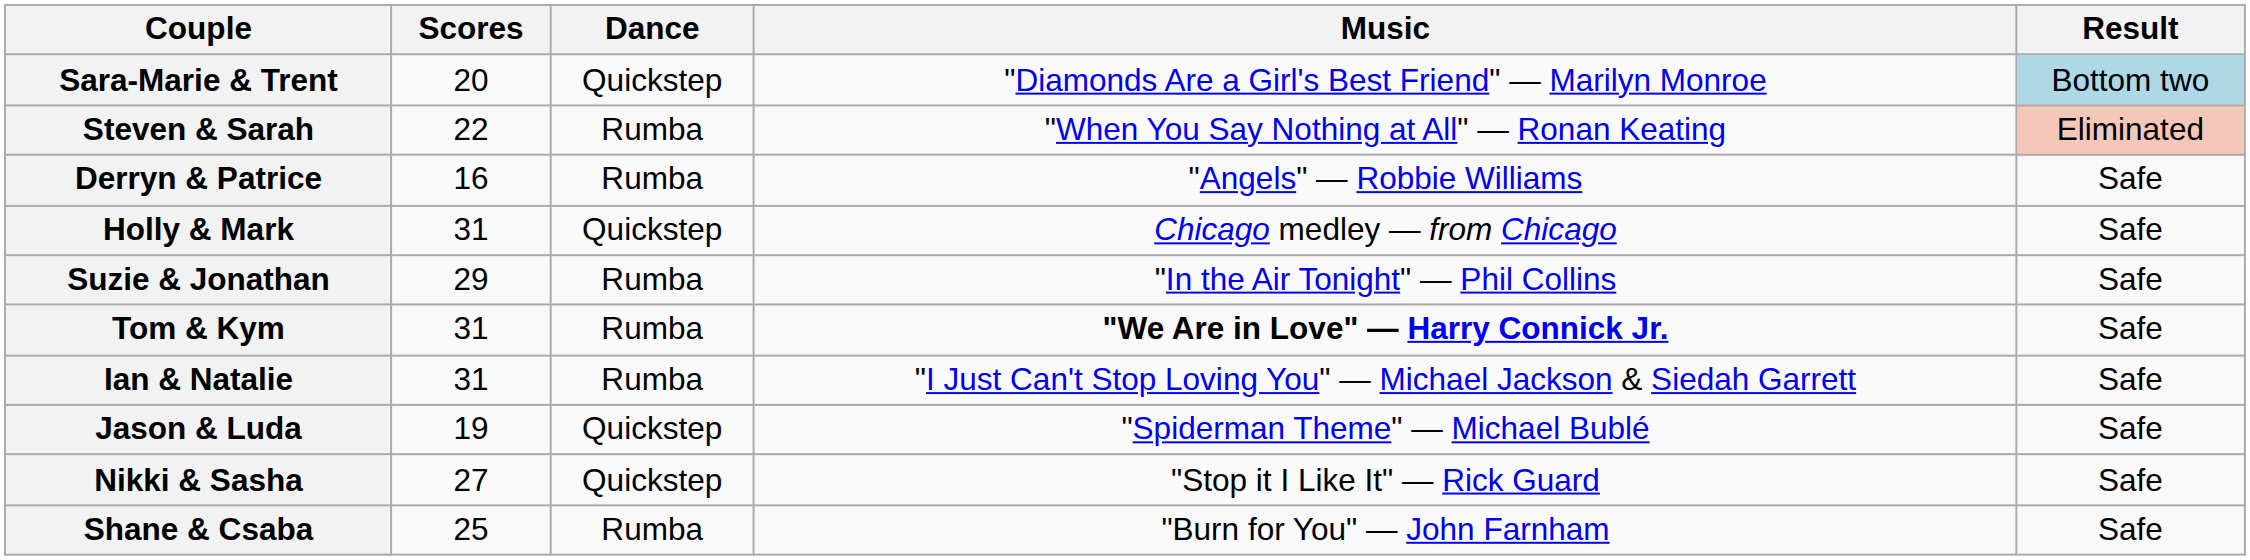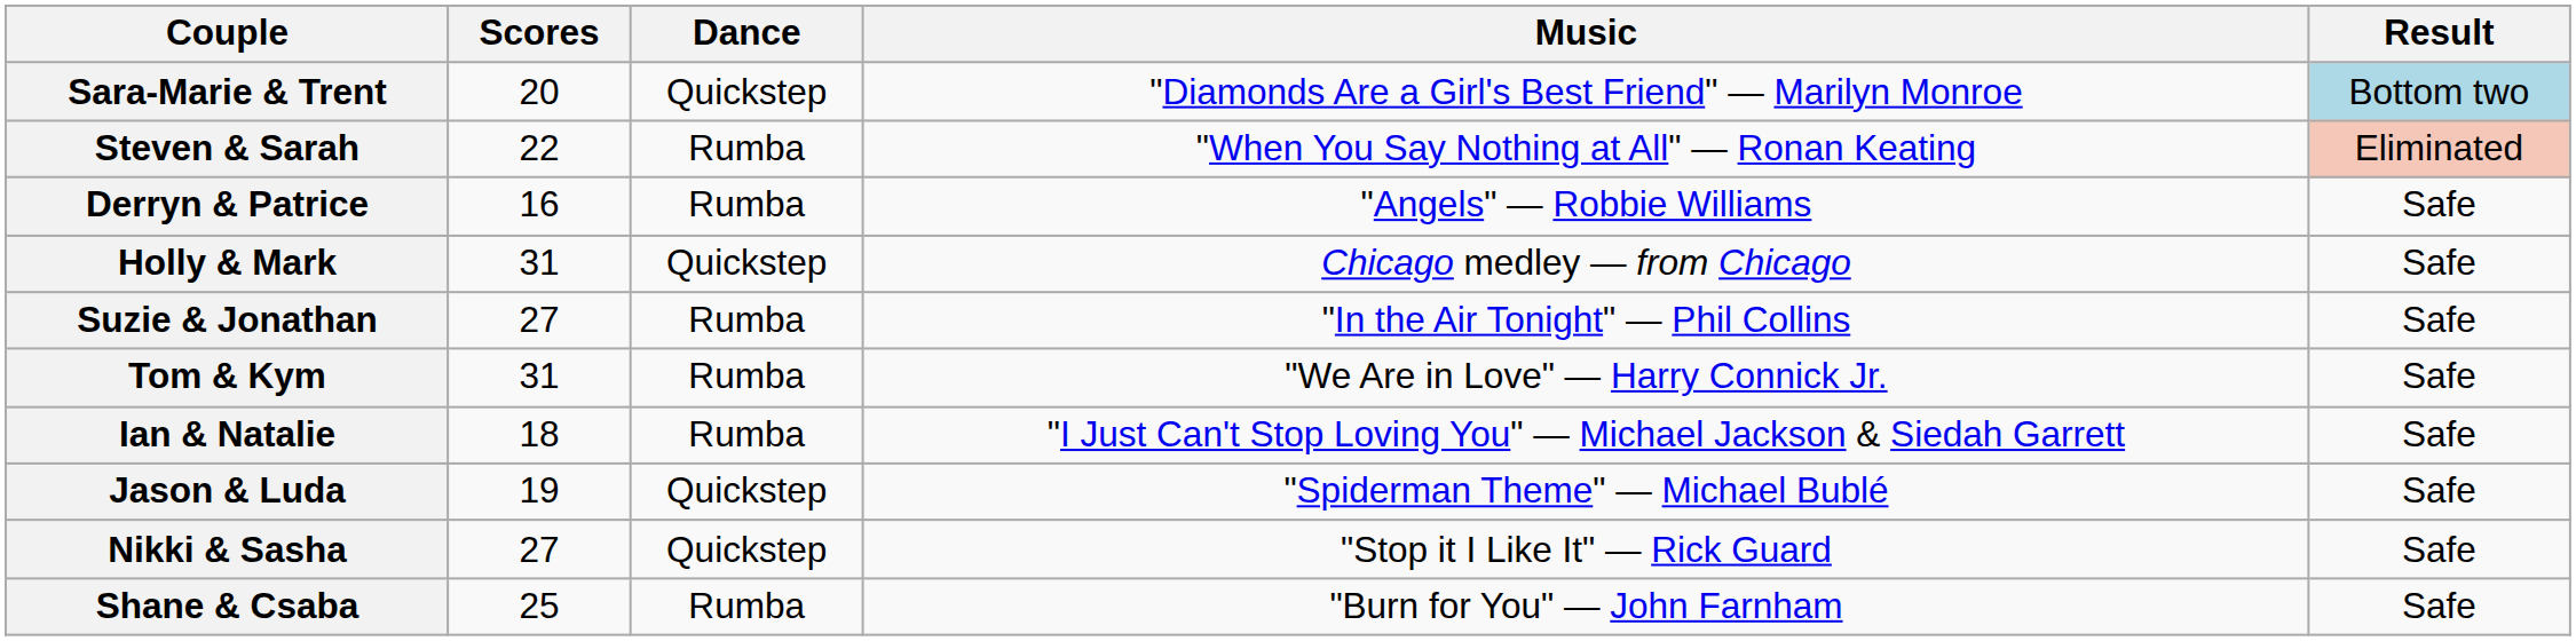Suzie & Jonathan | Scores: 29 -> 27
Tom & Kym | Music: bold -> normal
Ian & Natalie | Scores: 31 -> 18
